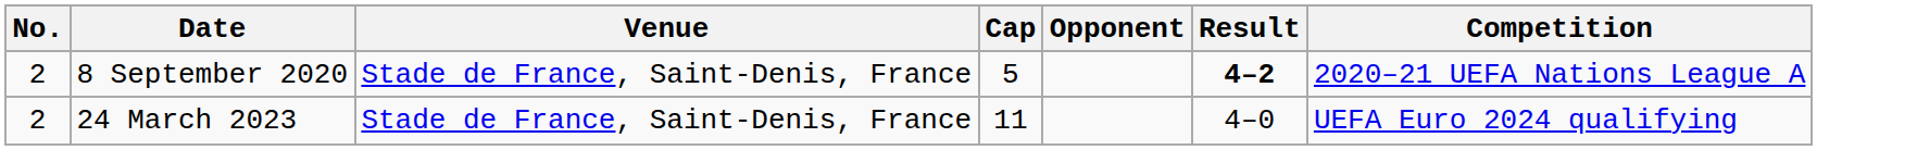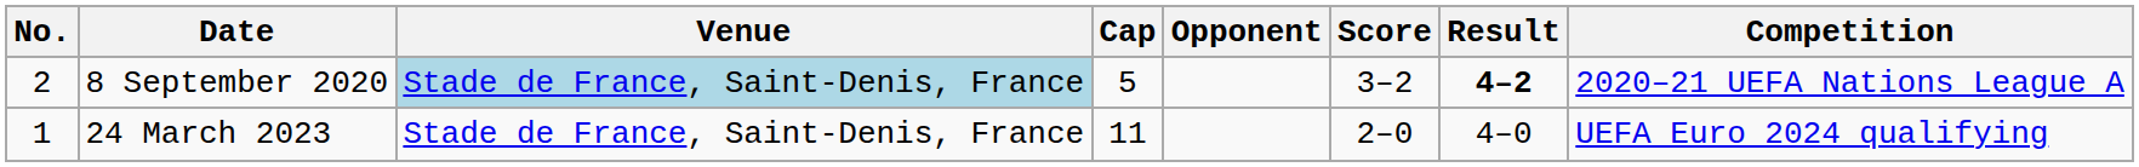+ column: Score | 3–2 | 2–0
8 September 2020 | Venue: no background -> lightblue background
24 March 2023 | No.: 2 -> 1
